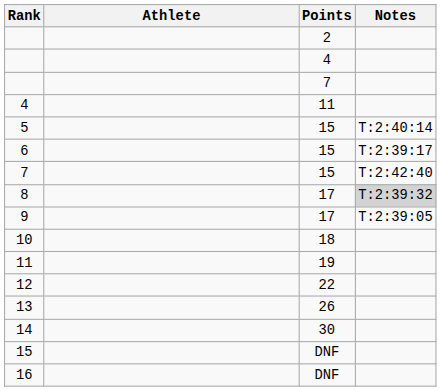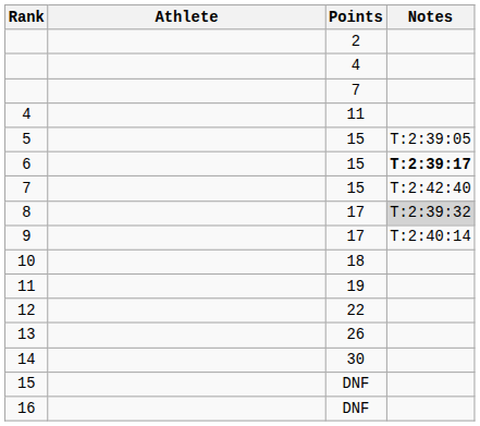5 | Notes: T:2:40:14 -> T:2:39:05
6 | Notes: normal -> bold
9 | Notes: T:2:39:05 -> T:2:40:14
